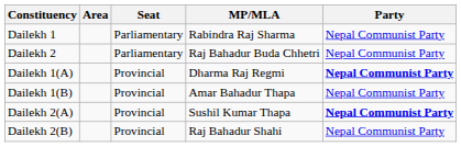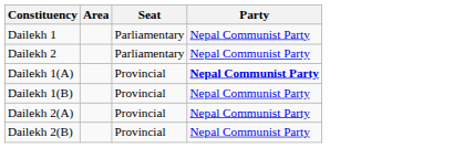- column: MP/MLA | Rabindra Raj Sharma | Raj Bahadur Buda Chhetri | Dharma Raj Regmi | Amar Bahadur Thapa | Sushil Kumar Thapa | Raj Bahadur Shahi
Dailekh 2(A) | Party: bold -> normal
